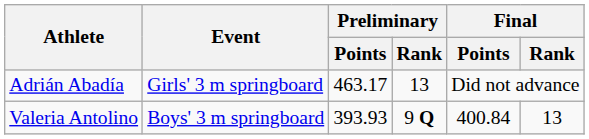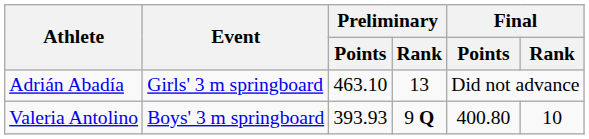Adrián Abadía | Preliminary / Points: 463.17 -> 463.10
Valeria Antolino | Final / Points: 400.84 -> 400.80
Valeria Antolino | Final / Rank: 13 -> 10
